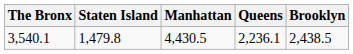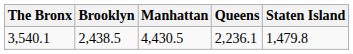columns swapped: Brooklyn <-> Staten Island
